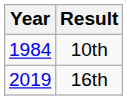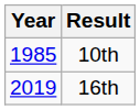10th | Year: 1984 -> 1985
